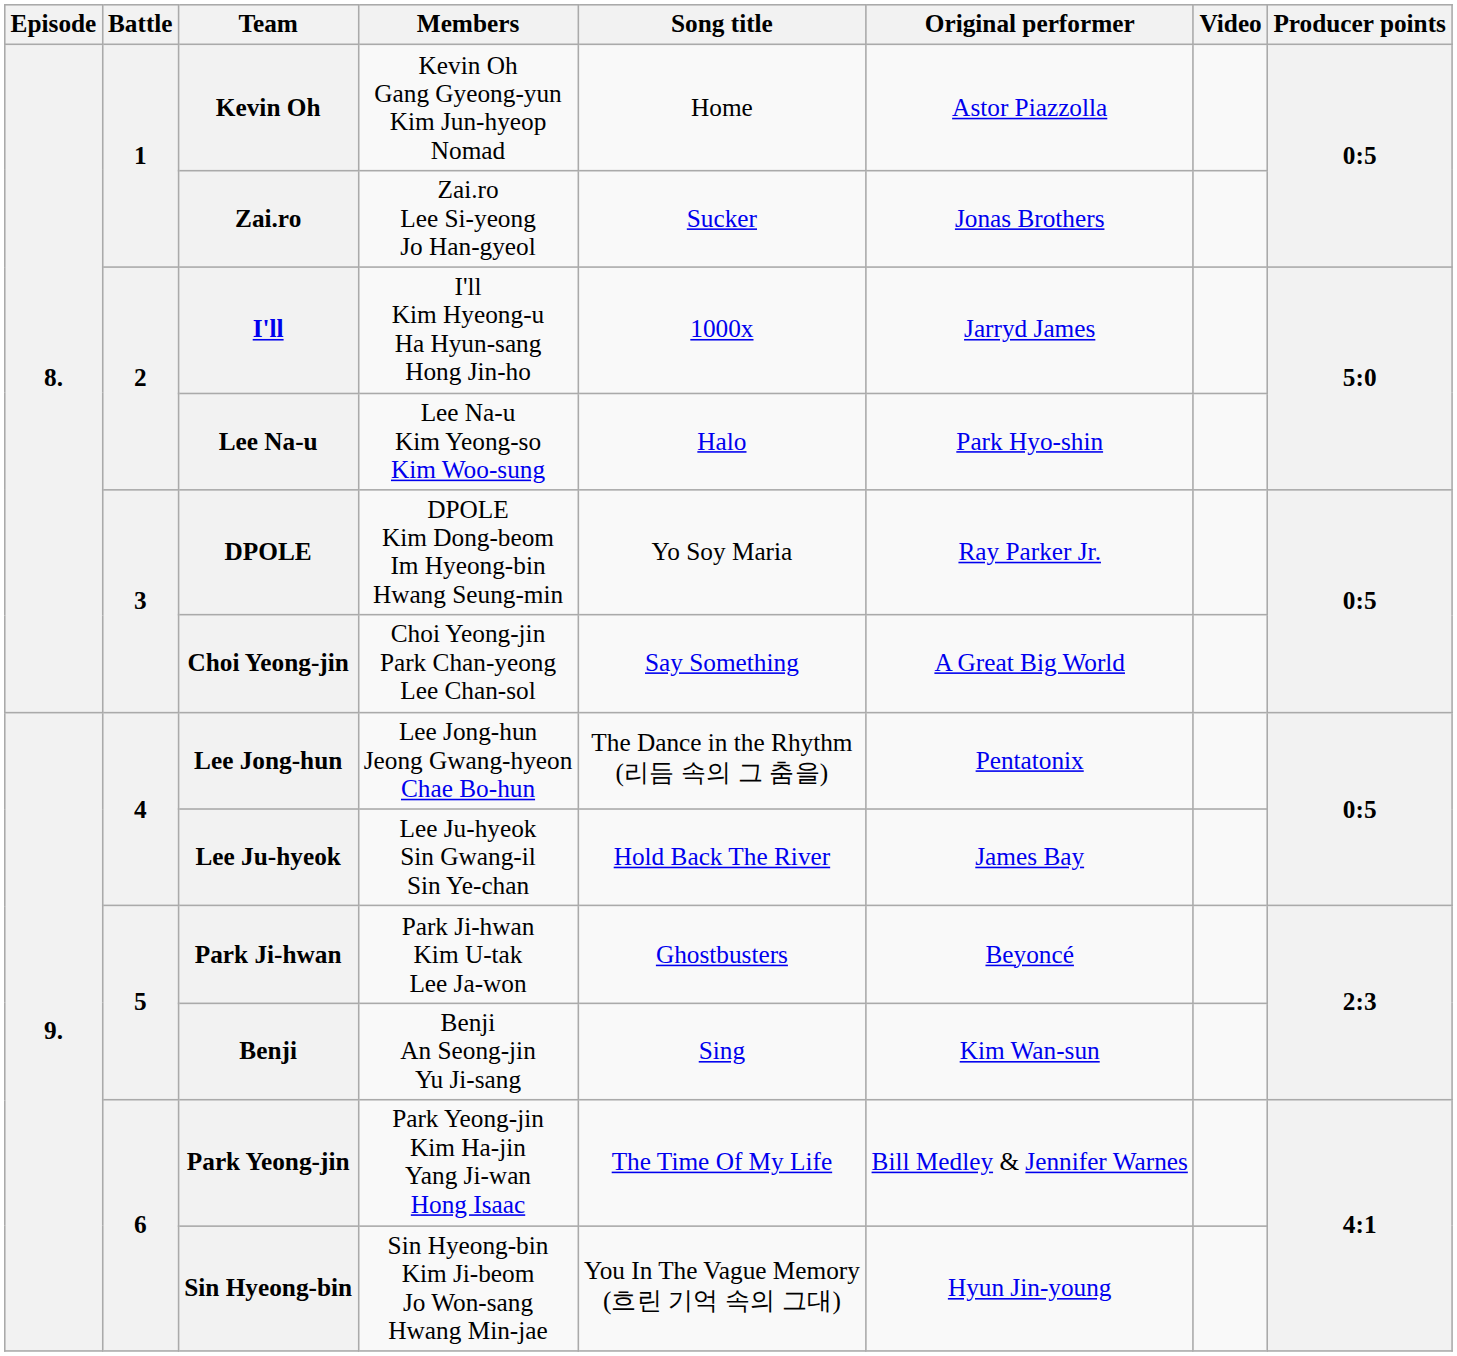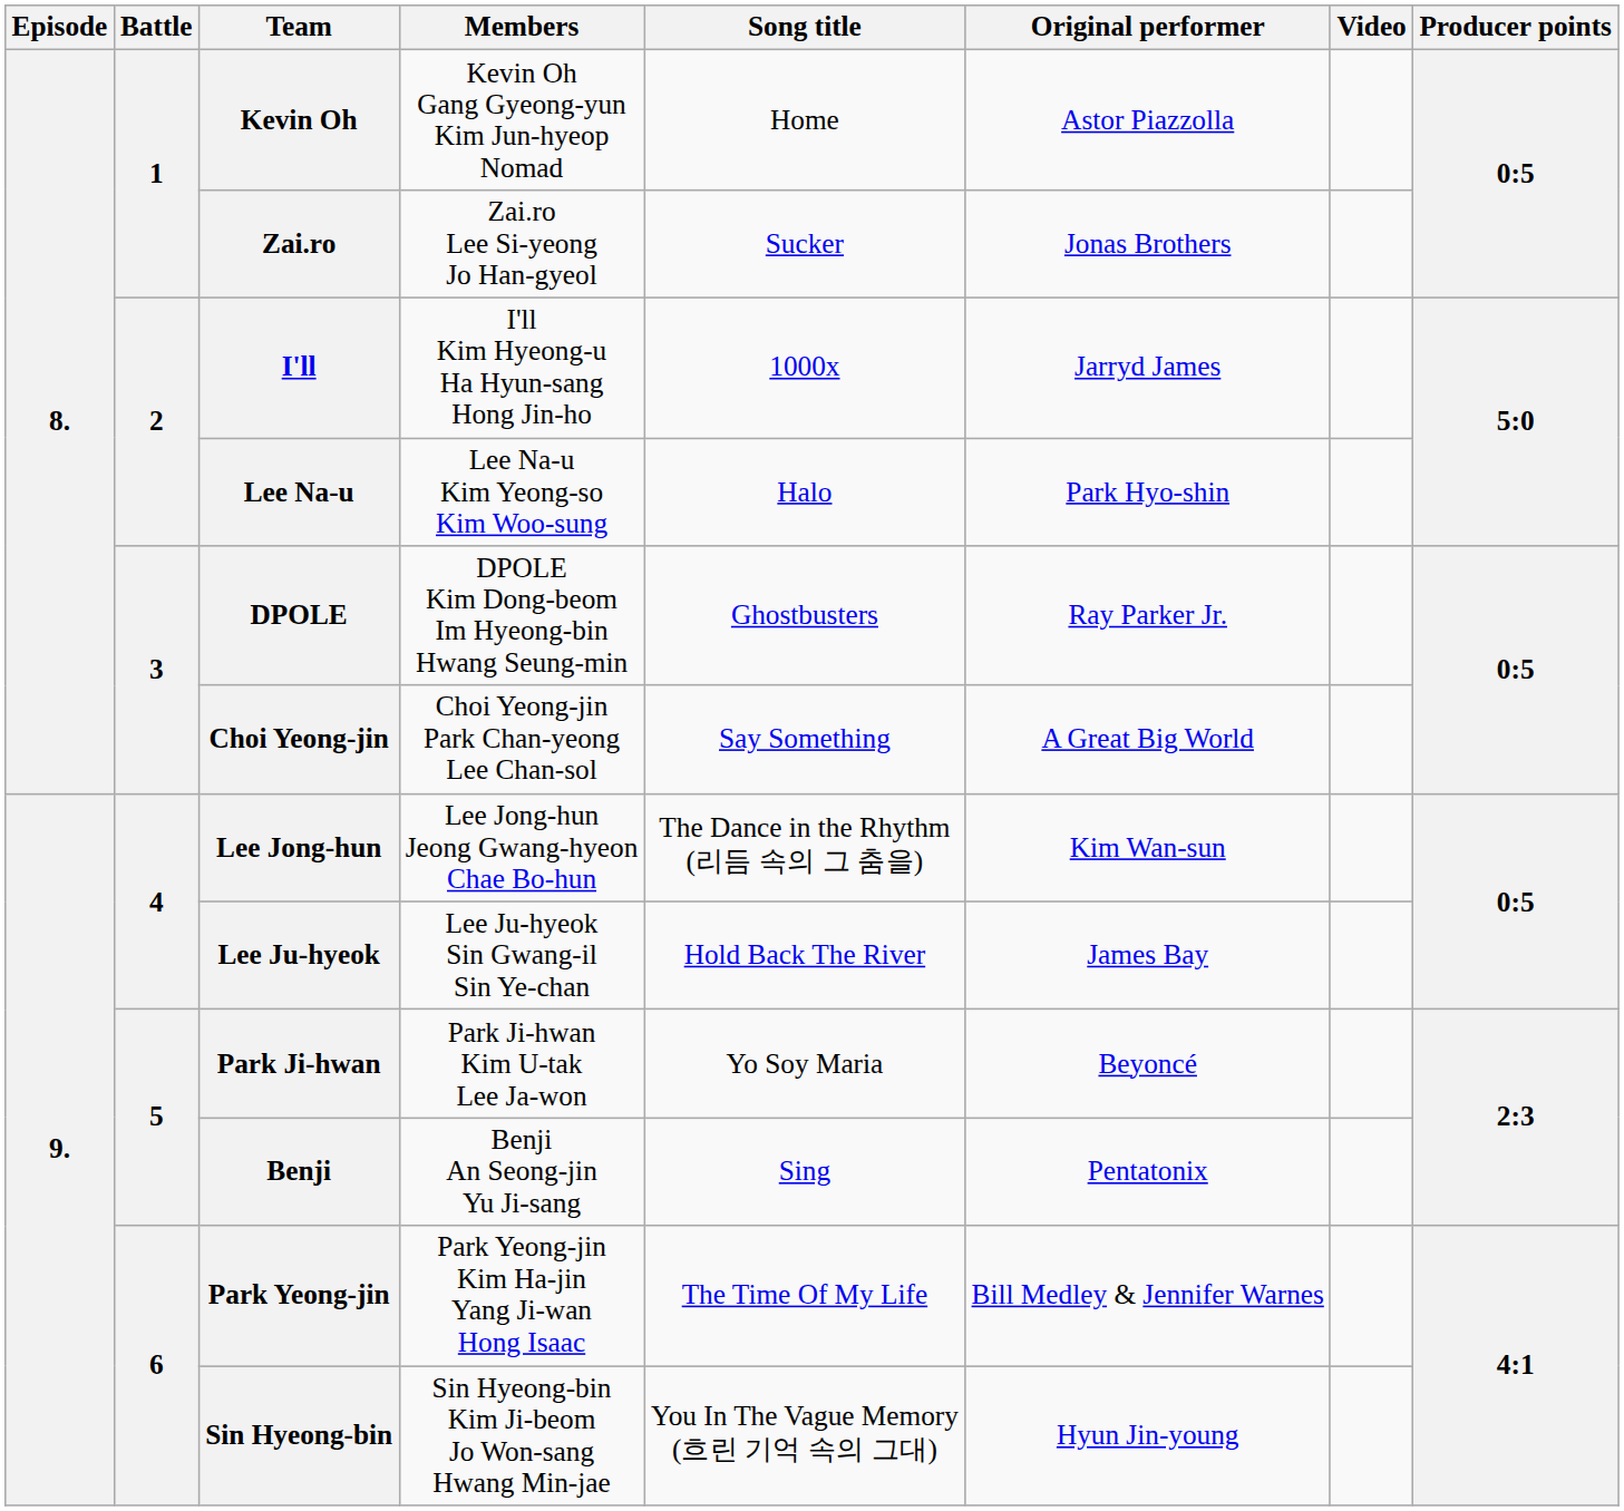DPOLE | Song title: Yo Soy Maria -> Ghostbusters
Lee Jong-hun | Original performer: Pentatonix -> Kim Wan-sun
Park Ji-hwan | Song title: Ghostbusters -> Yo Soy Maria
Benji | Original performer: Kim Wan-sun -> Pentatonix
